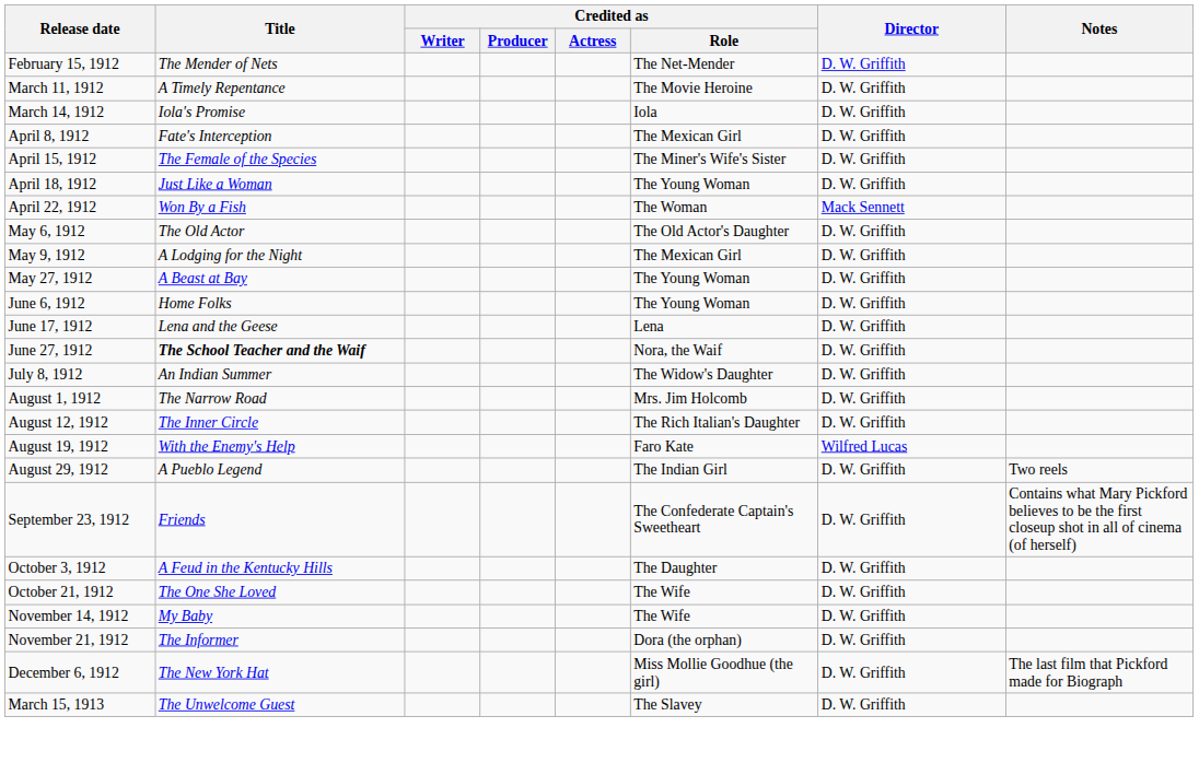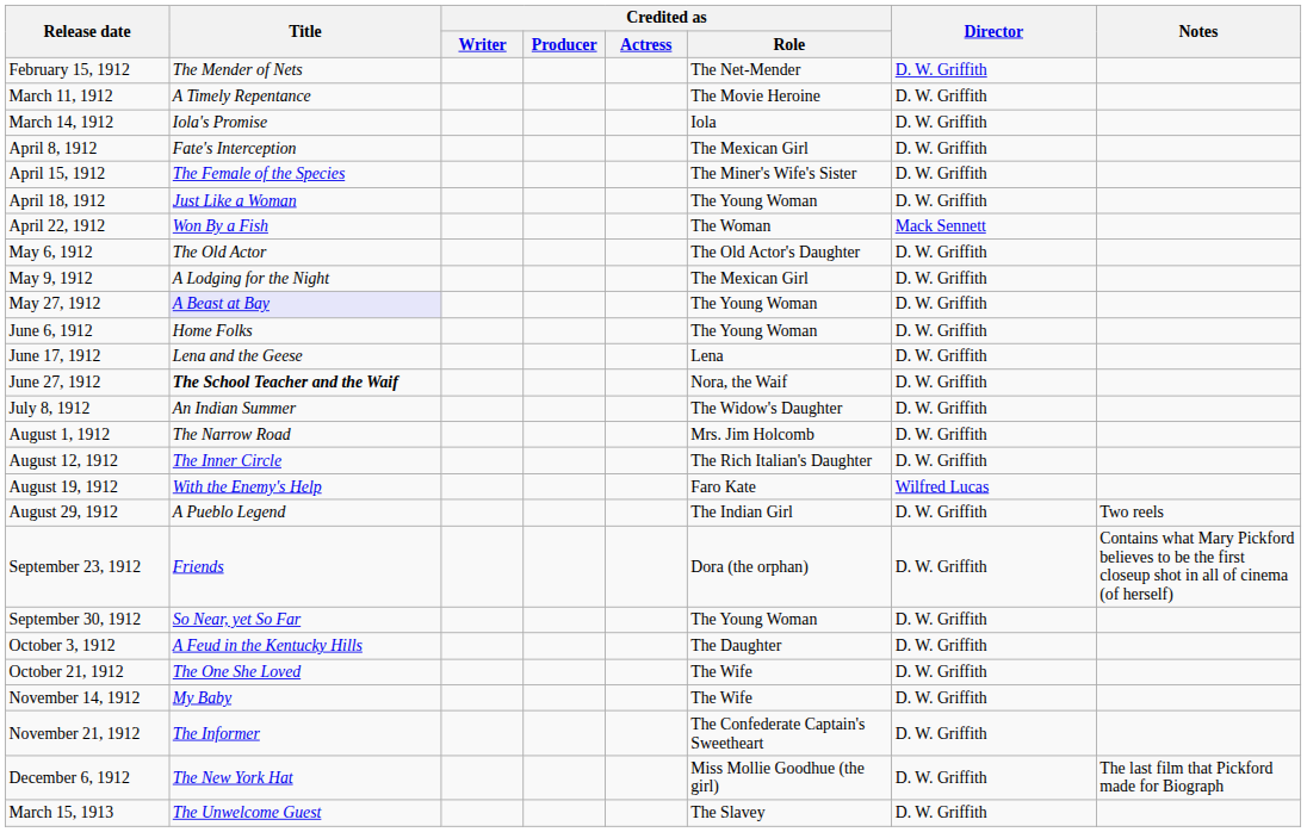May 27, 1912 | Title: no background -> lavender background
September 23, 1912 | Credited as / Role: The Confederate Captain's Sweetheart -> Dora (the orphan)
+ row: September 30, 1912 | So Near, yet So Far | The Young Woman | D. W. Griffith
November 21, 1912 | Credited as / Role: Dora (the orphan) -> The Confederate Captain's Sweetheart
